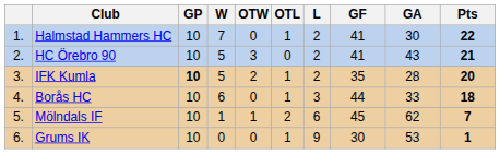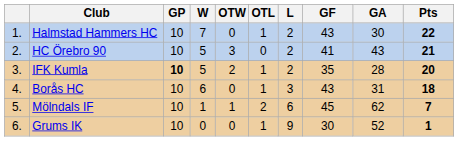Halmstad Hammers HC | GF: 41 -> 43
Borås HC | GF: 44 -> 43
Borås HC | GA: 33 -> 31
Grums IK | GA: 53 -> 52
